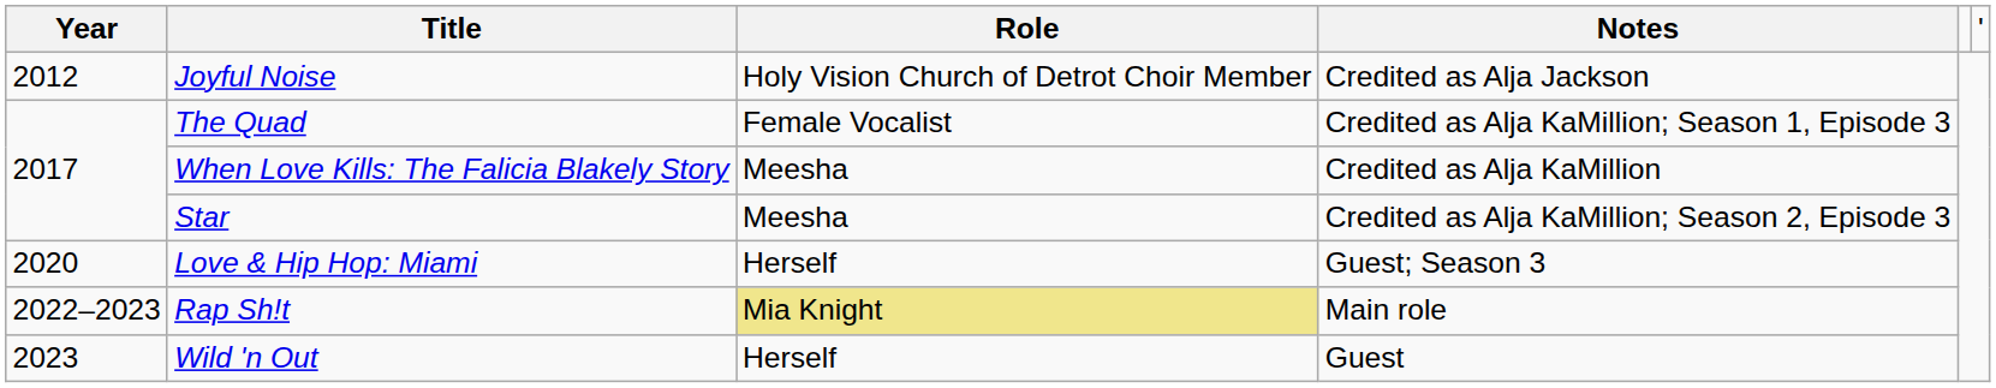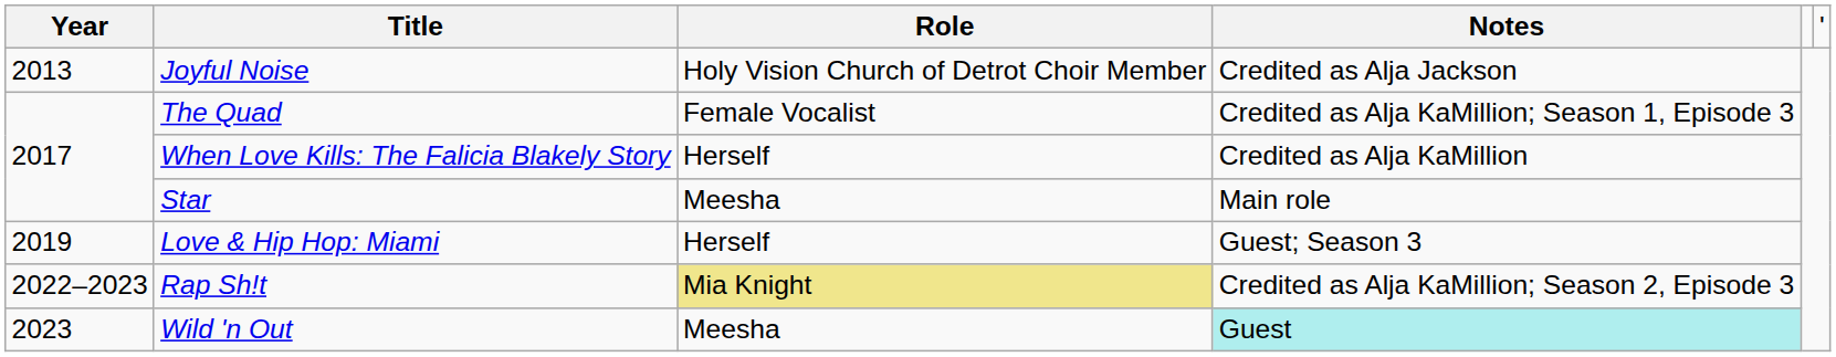Joyful Noise | column 1: 2012 -> 2013
When Love Kills: The Falicia Blakely Story | column 3: Meesha -> Herself
Star | column 4: Credited as Alja KaMillion; Season 2, Episode 3 -> Main role
Love & Hip Hop: Miami | column 1: 2020 -> 2019
Rap Sh!t | column 4: Main role -> Credited as Alja KaMillion; Season 2, Episode 3
Wild 'n Out | column 3: Herself -> Meesha
Wild 'n Out | column 4: no background -> paleturquoise background
